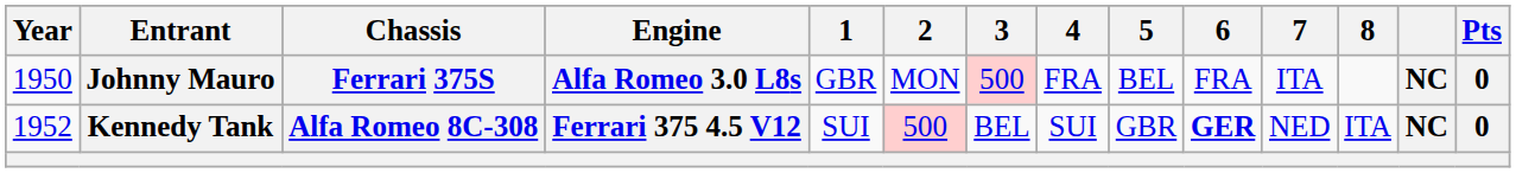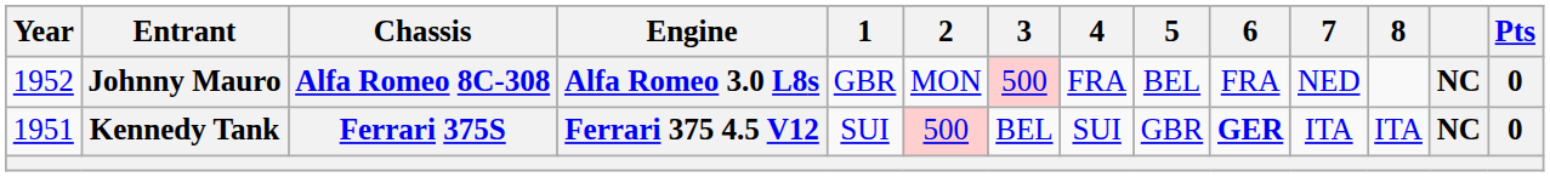Johnny Mauro | Year: 1950 -> 1952
Johnny Mauro | Chassis: Ferrari 375S -> Alfa Romeo 8C-308
Johnny Mauro | 7: ITA -> NED
Kennedy Tank | Year: 1952 -> 1951
Kennedy Tank | Chassis: Alfa Romeo 8C-308 -> Ferrari 375S
Kennedy Tank | 7: NED -> ITA
